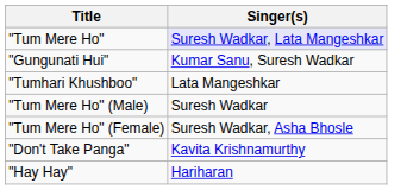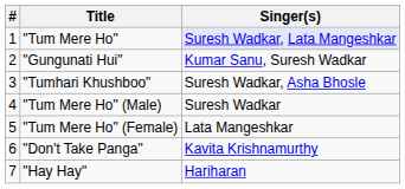+ column: # | 1 | 2 | 3 | 4 | 5 | 6 | 7
"Tumhari Khushboo" | Singer(s): Lata Mangeshkar -> Suresh Wadkar, Asha Bhosle
"Tum Mere Ho" (Female) | Singer(s): Suresh Wadkar, Asha Bhosle -> Lata Mangeshkar
